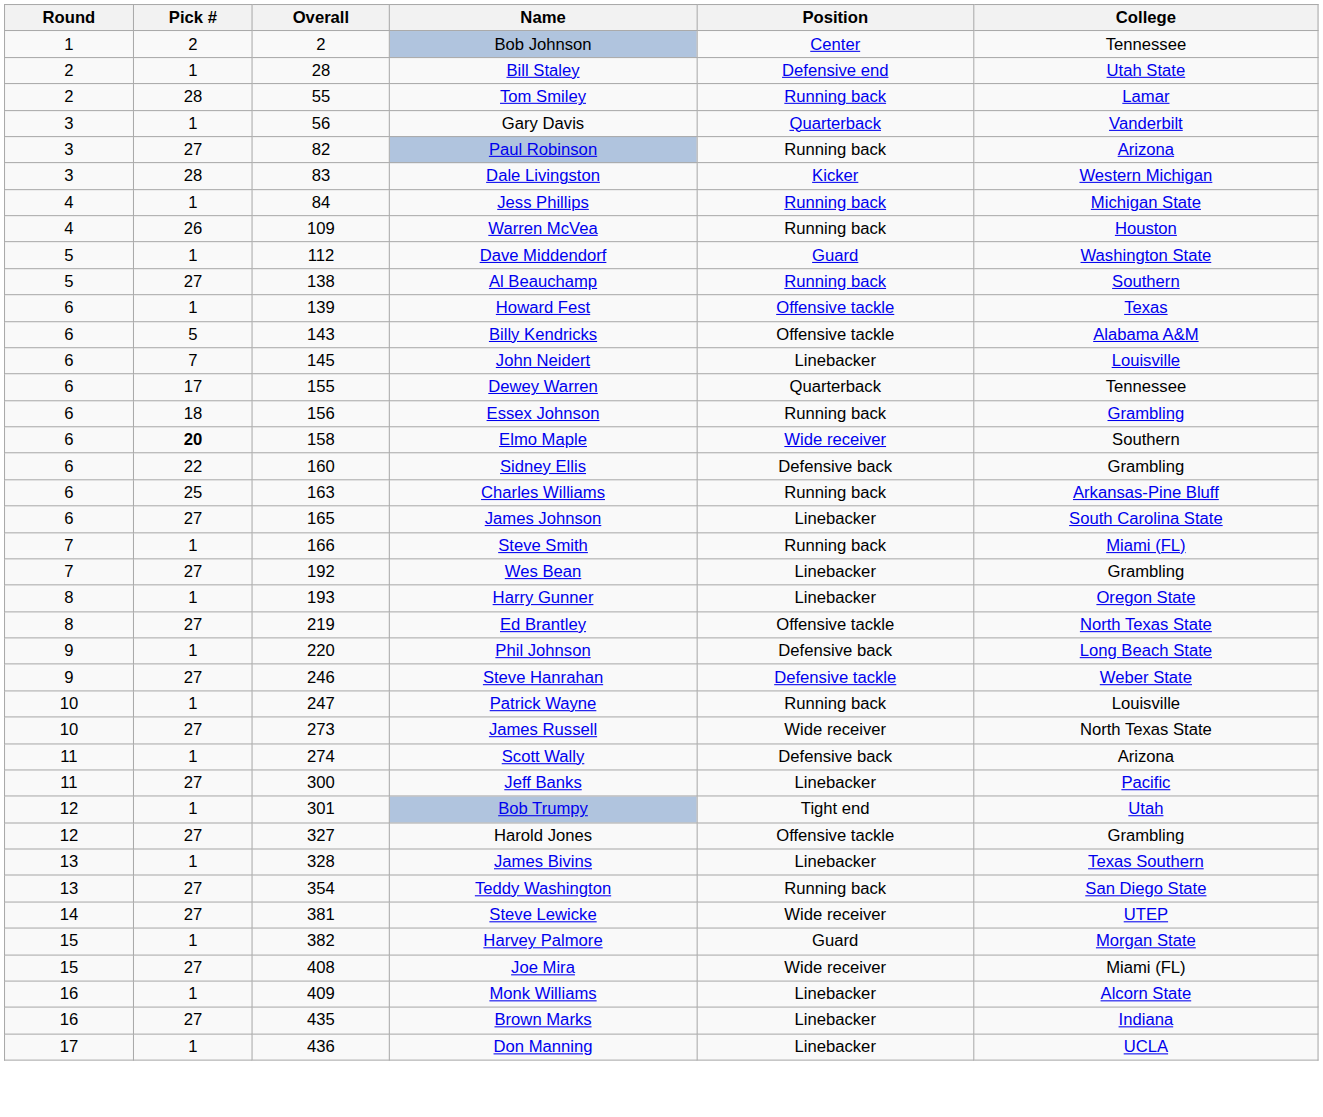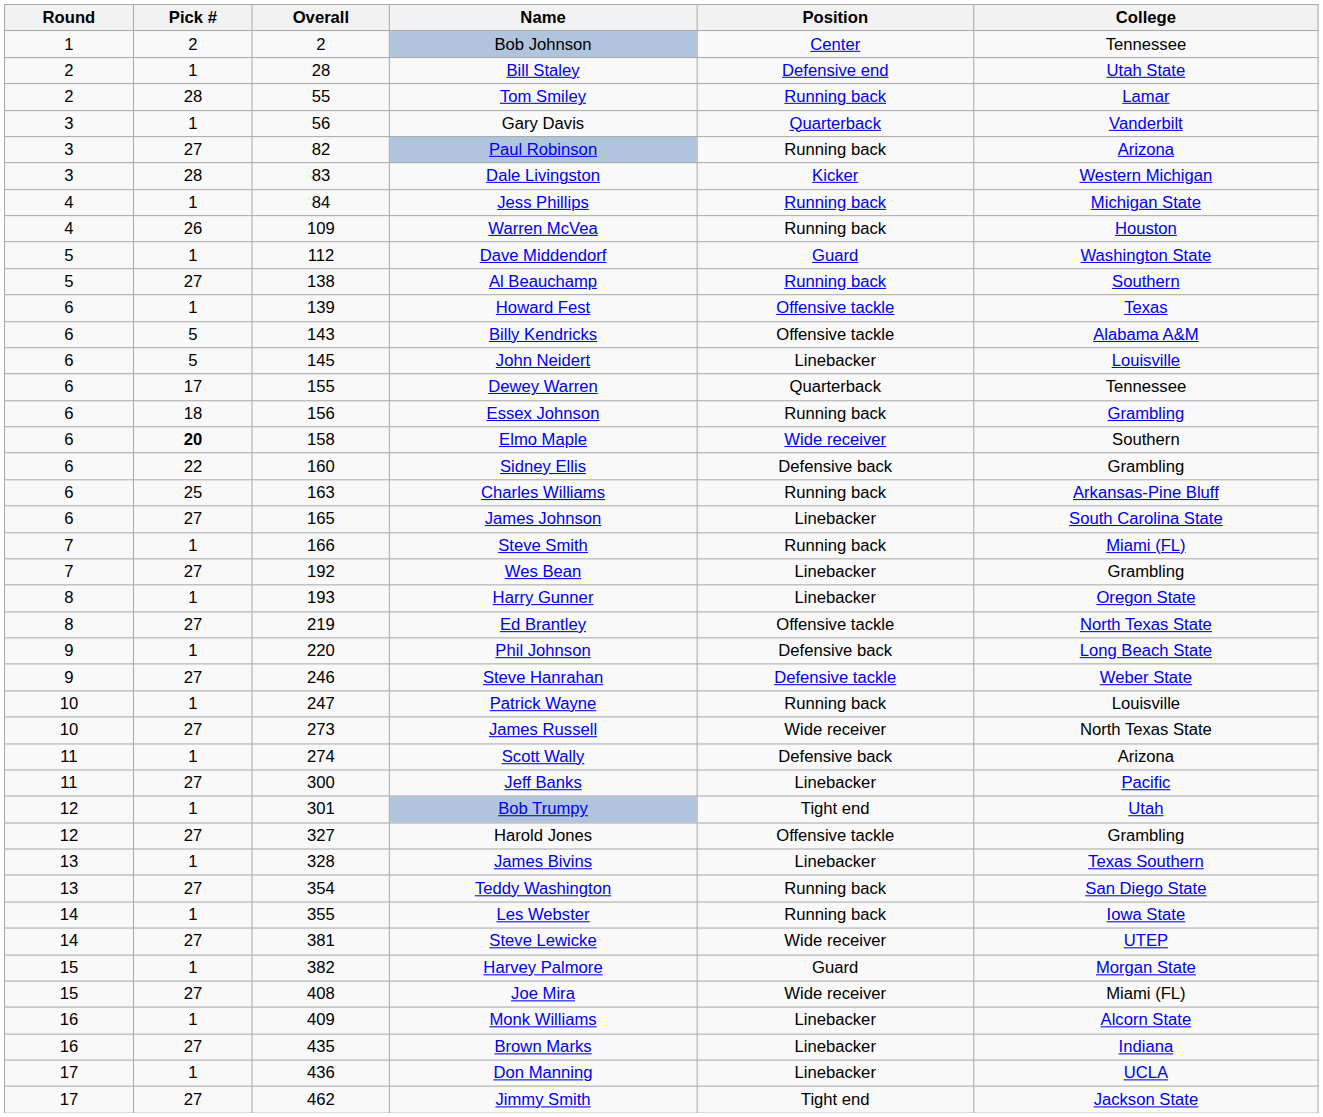John Neidert | Pick #: 7 -> 5
+ row: 14 | 1 | 355 | Les Webster | Running back | Iowa State
+ row: 17 | 27 | 462 | Jimmy Smith | Tight end | Jackson State
